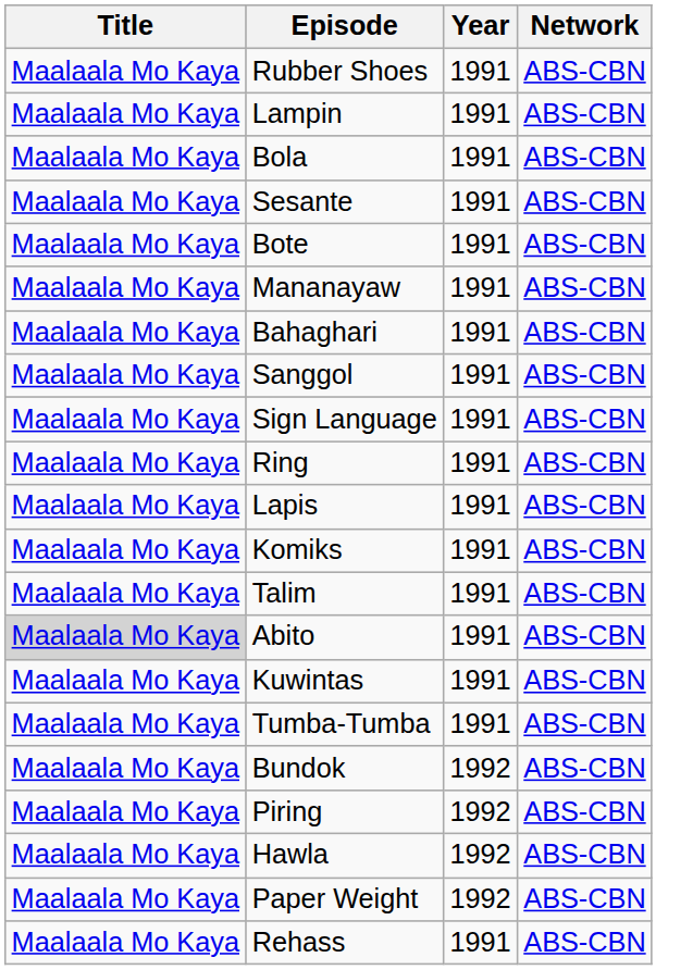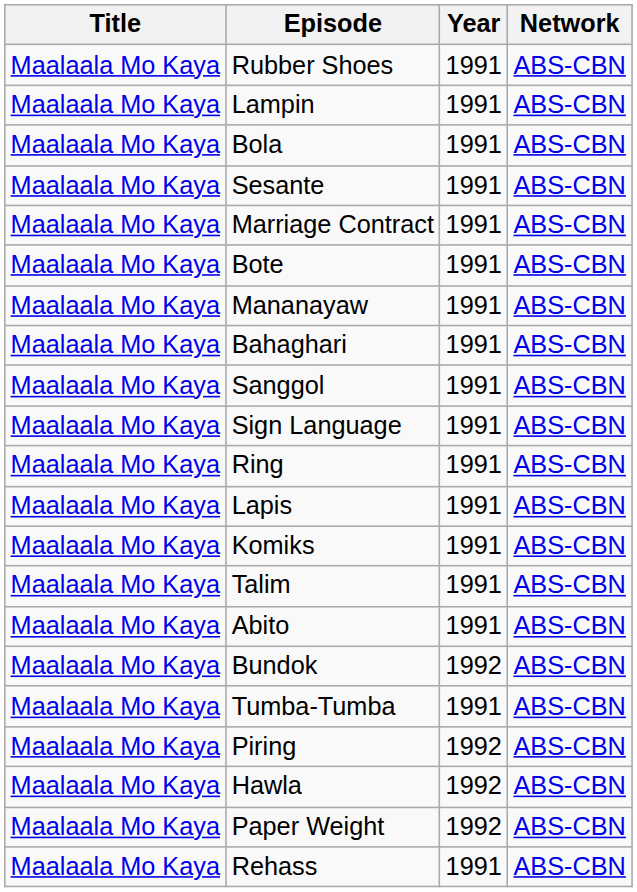+ row: Maalaala Mo Kaya | Marriage Contract | 1991 | ABS-CBN
Abito | Title: lightgrey background -> no background
- row: Maalaala Mo Kaya | Kuwintas | 1991 | ABS-CBN
rows swapped: Tumba-Tumba <-> Bundok
